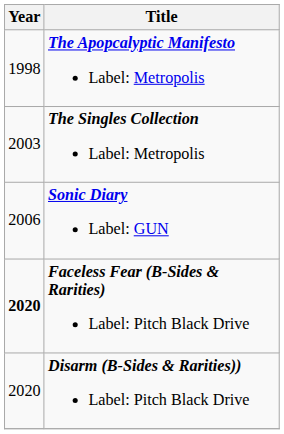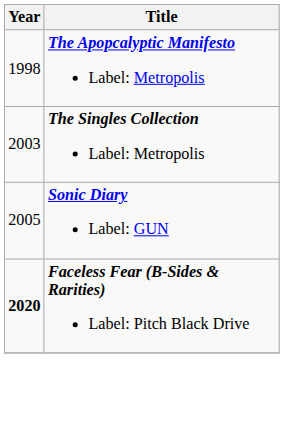Sonic Diary Label: GUN | Year: 2006 -> 2005
- row: 2020 | Disarm (B-Sides & Rarities)) Label: Pitch Black Drive
